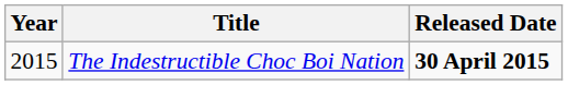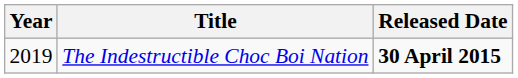The Indestructible Choc Boi Nation | Year: 2015 -> 2019
